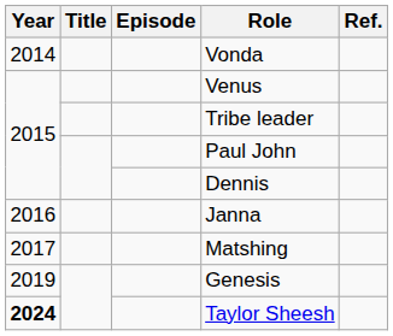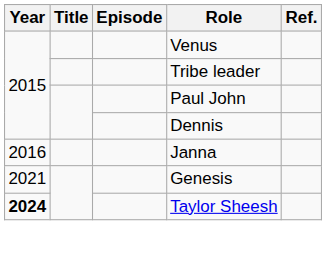- row: 2014 | Vonda
- row: 2017 | Matshing
Genesis | Year: 2019 -> 2021
